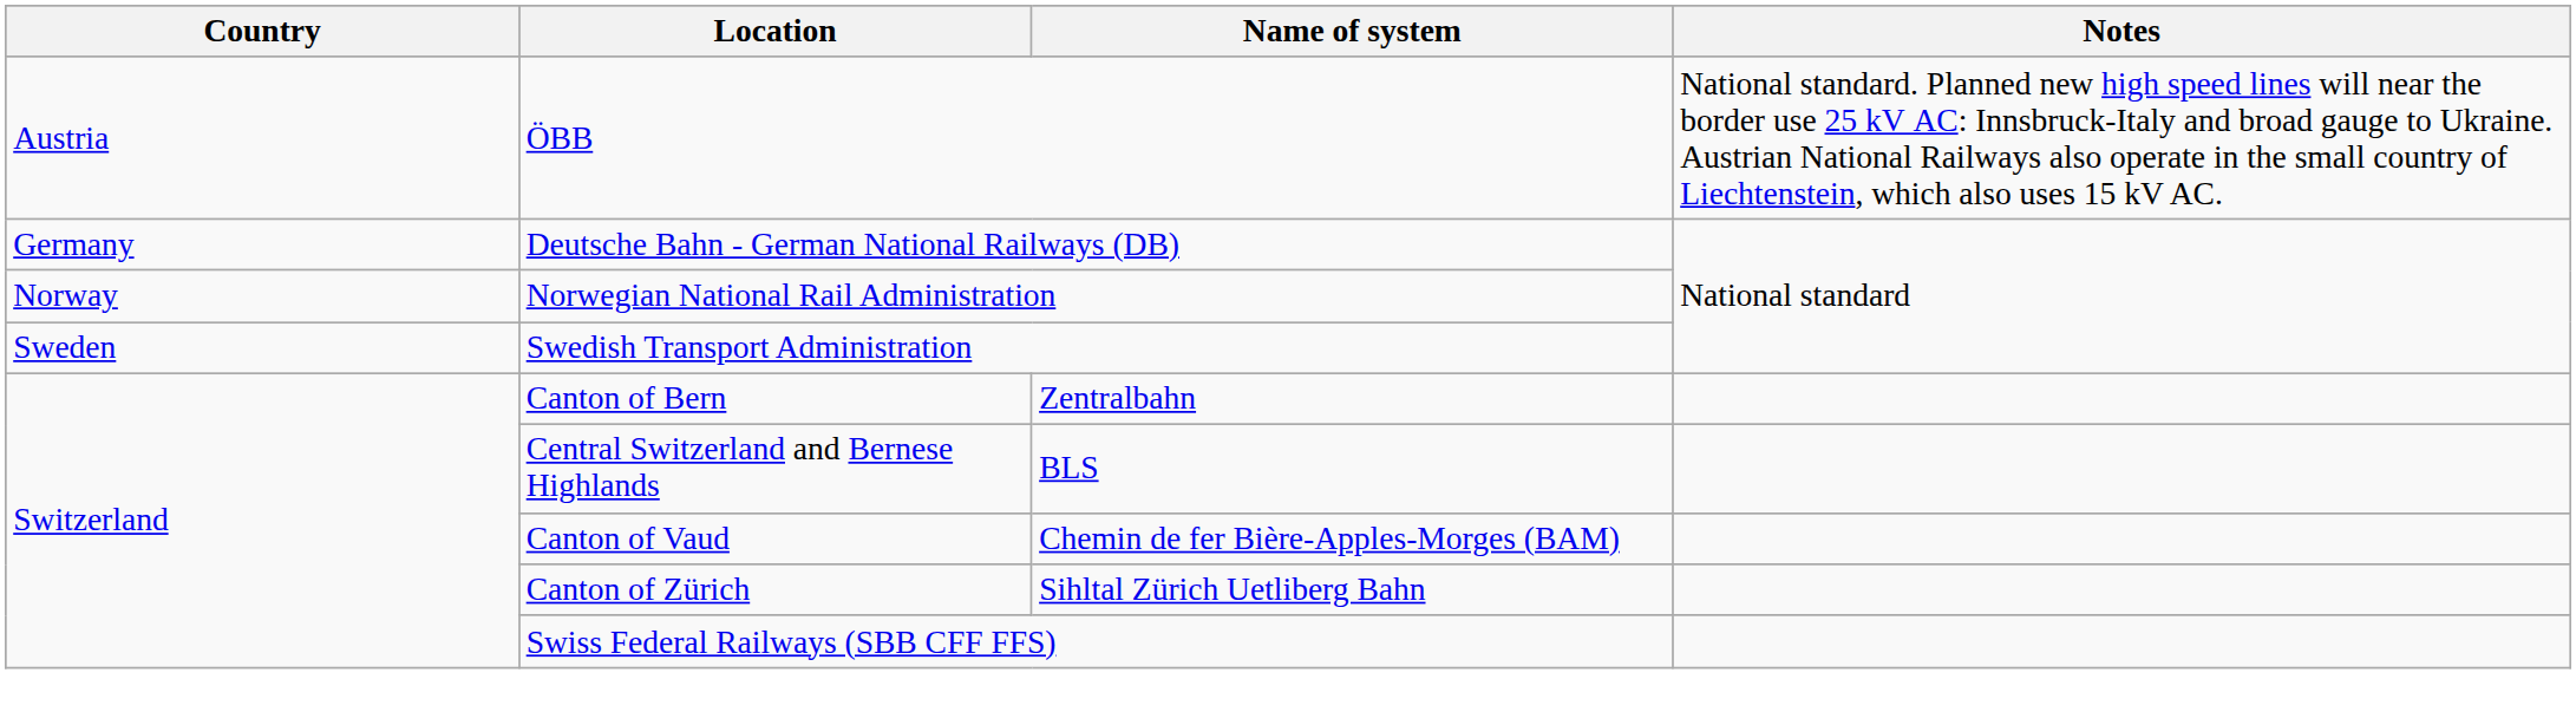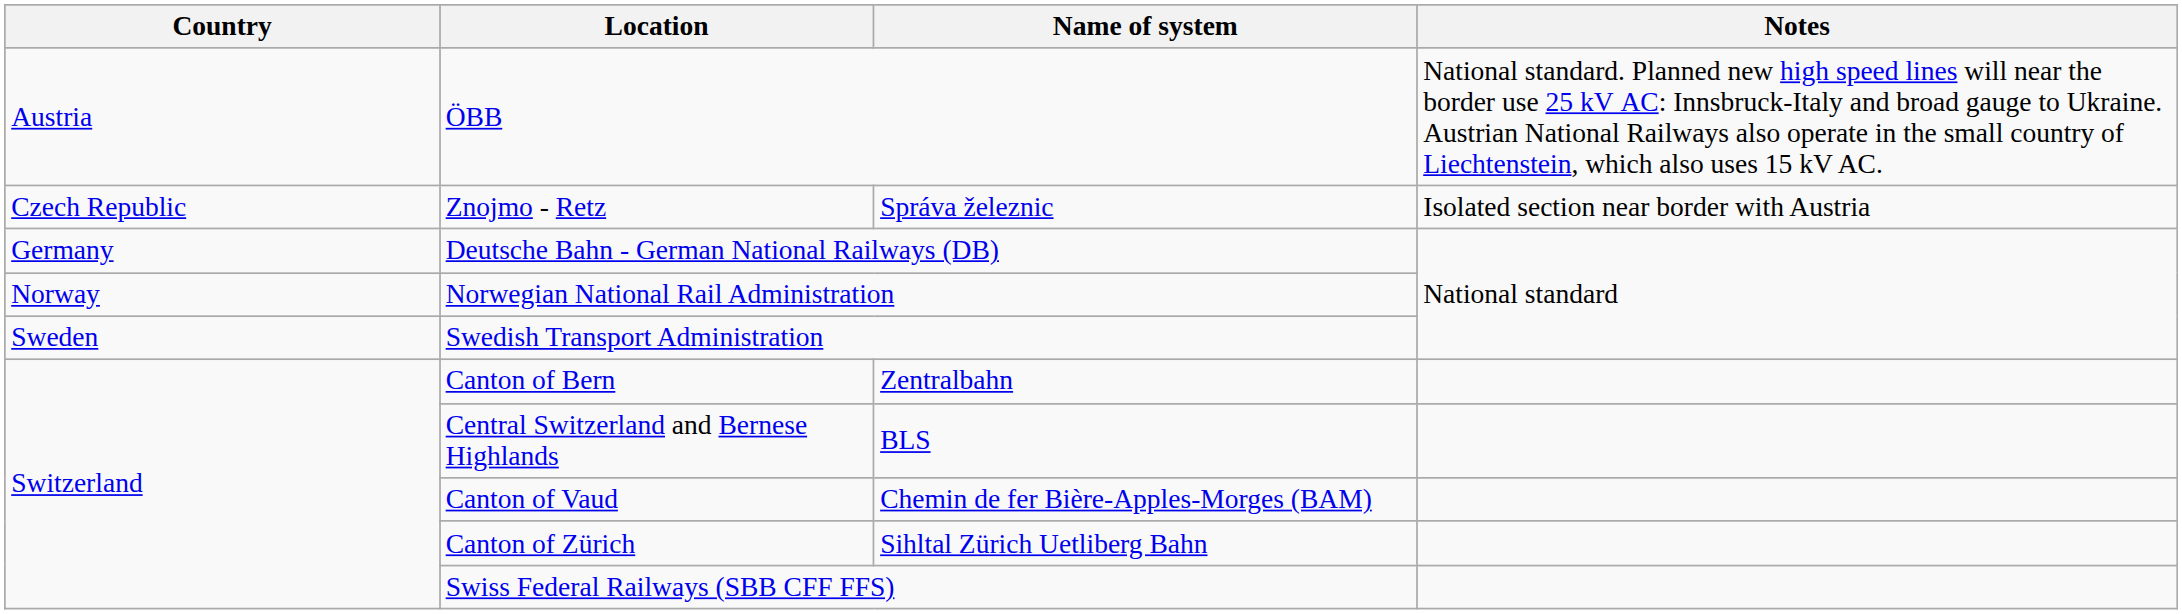+ row: Czech Republic | Znojmo - Retz | Správa železnic | Isolated section near border with Austria
